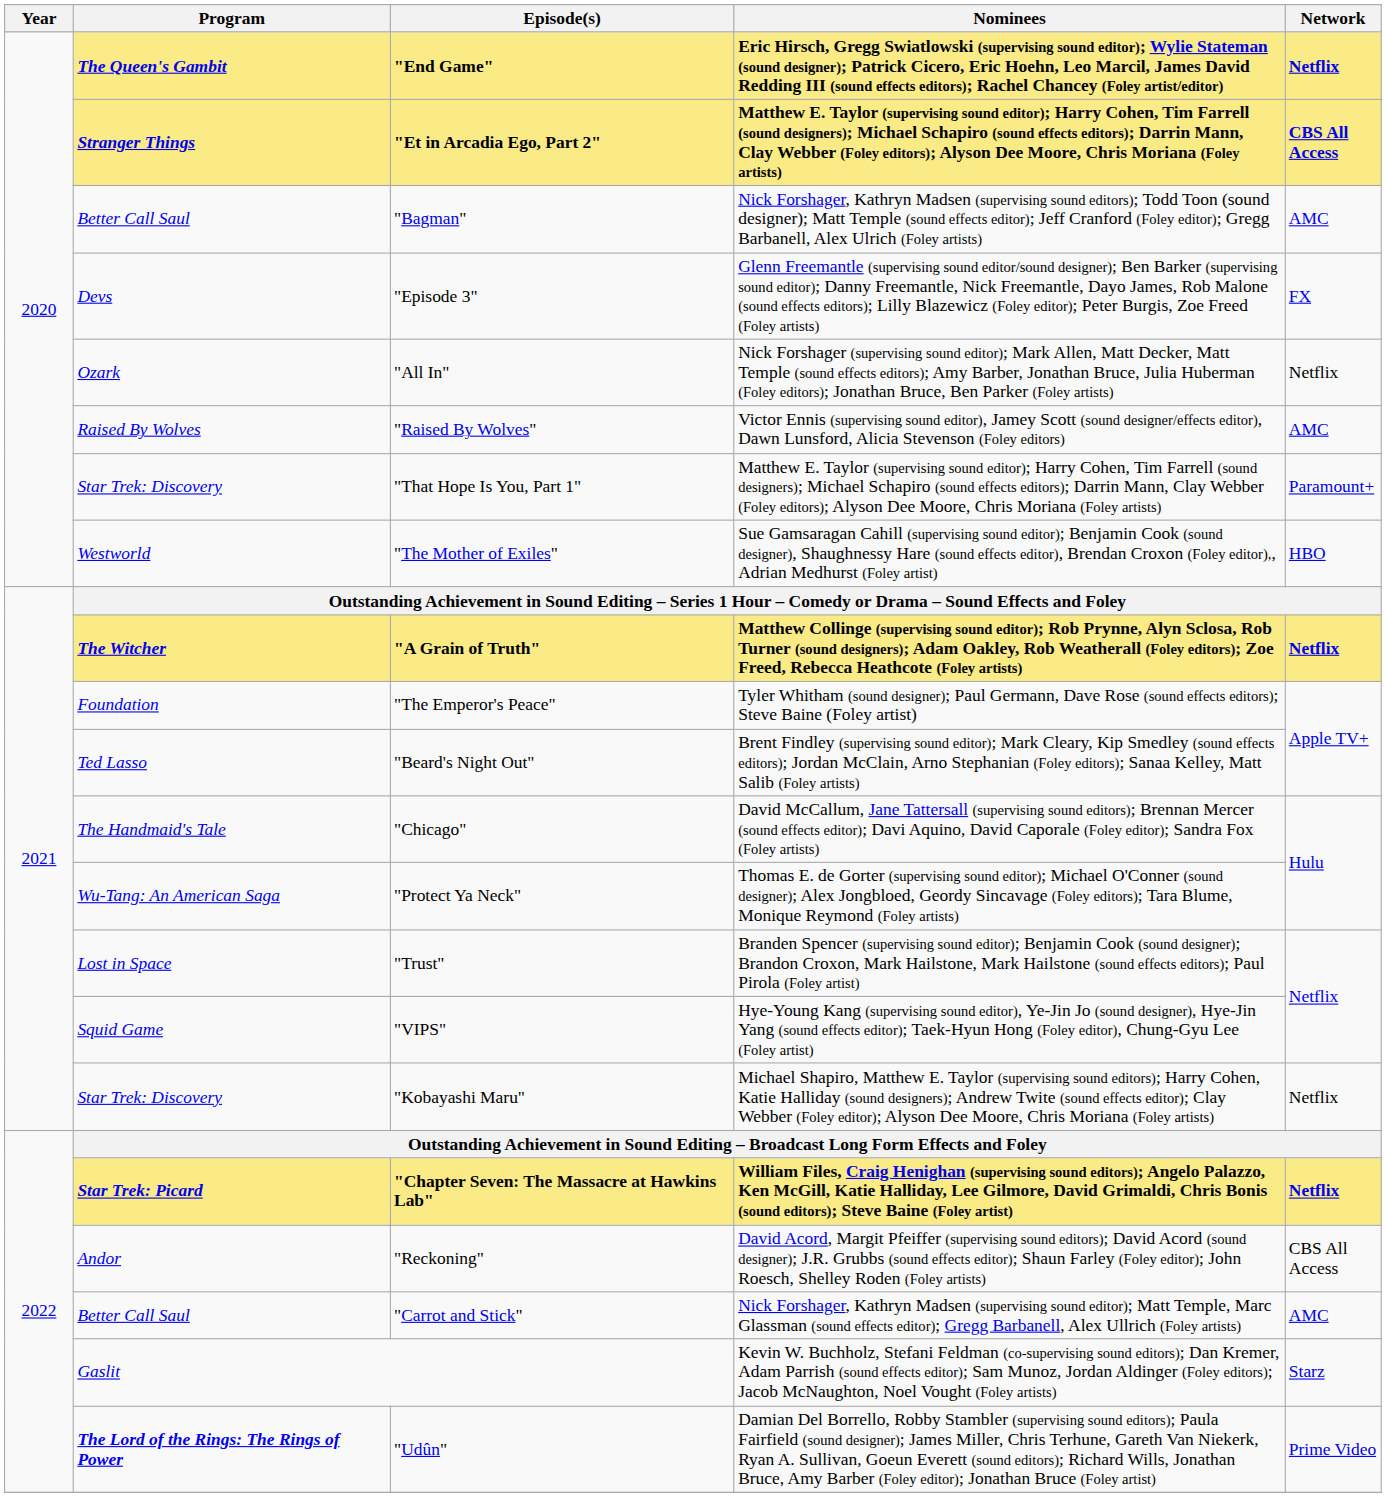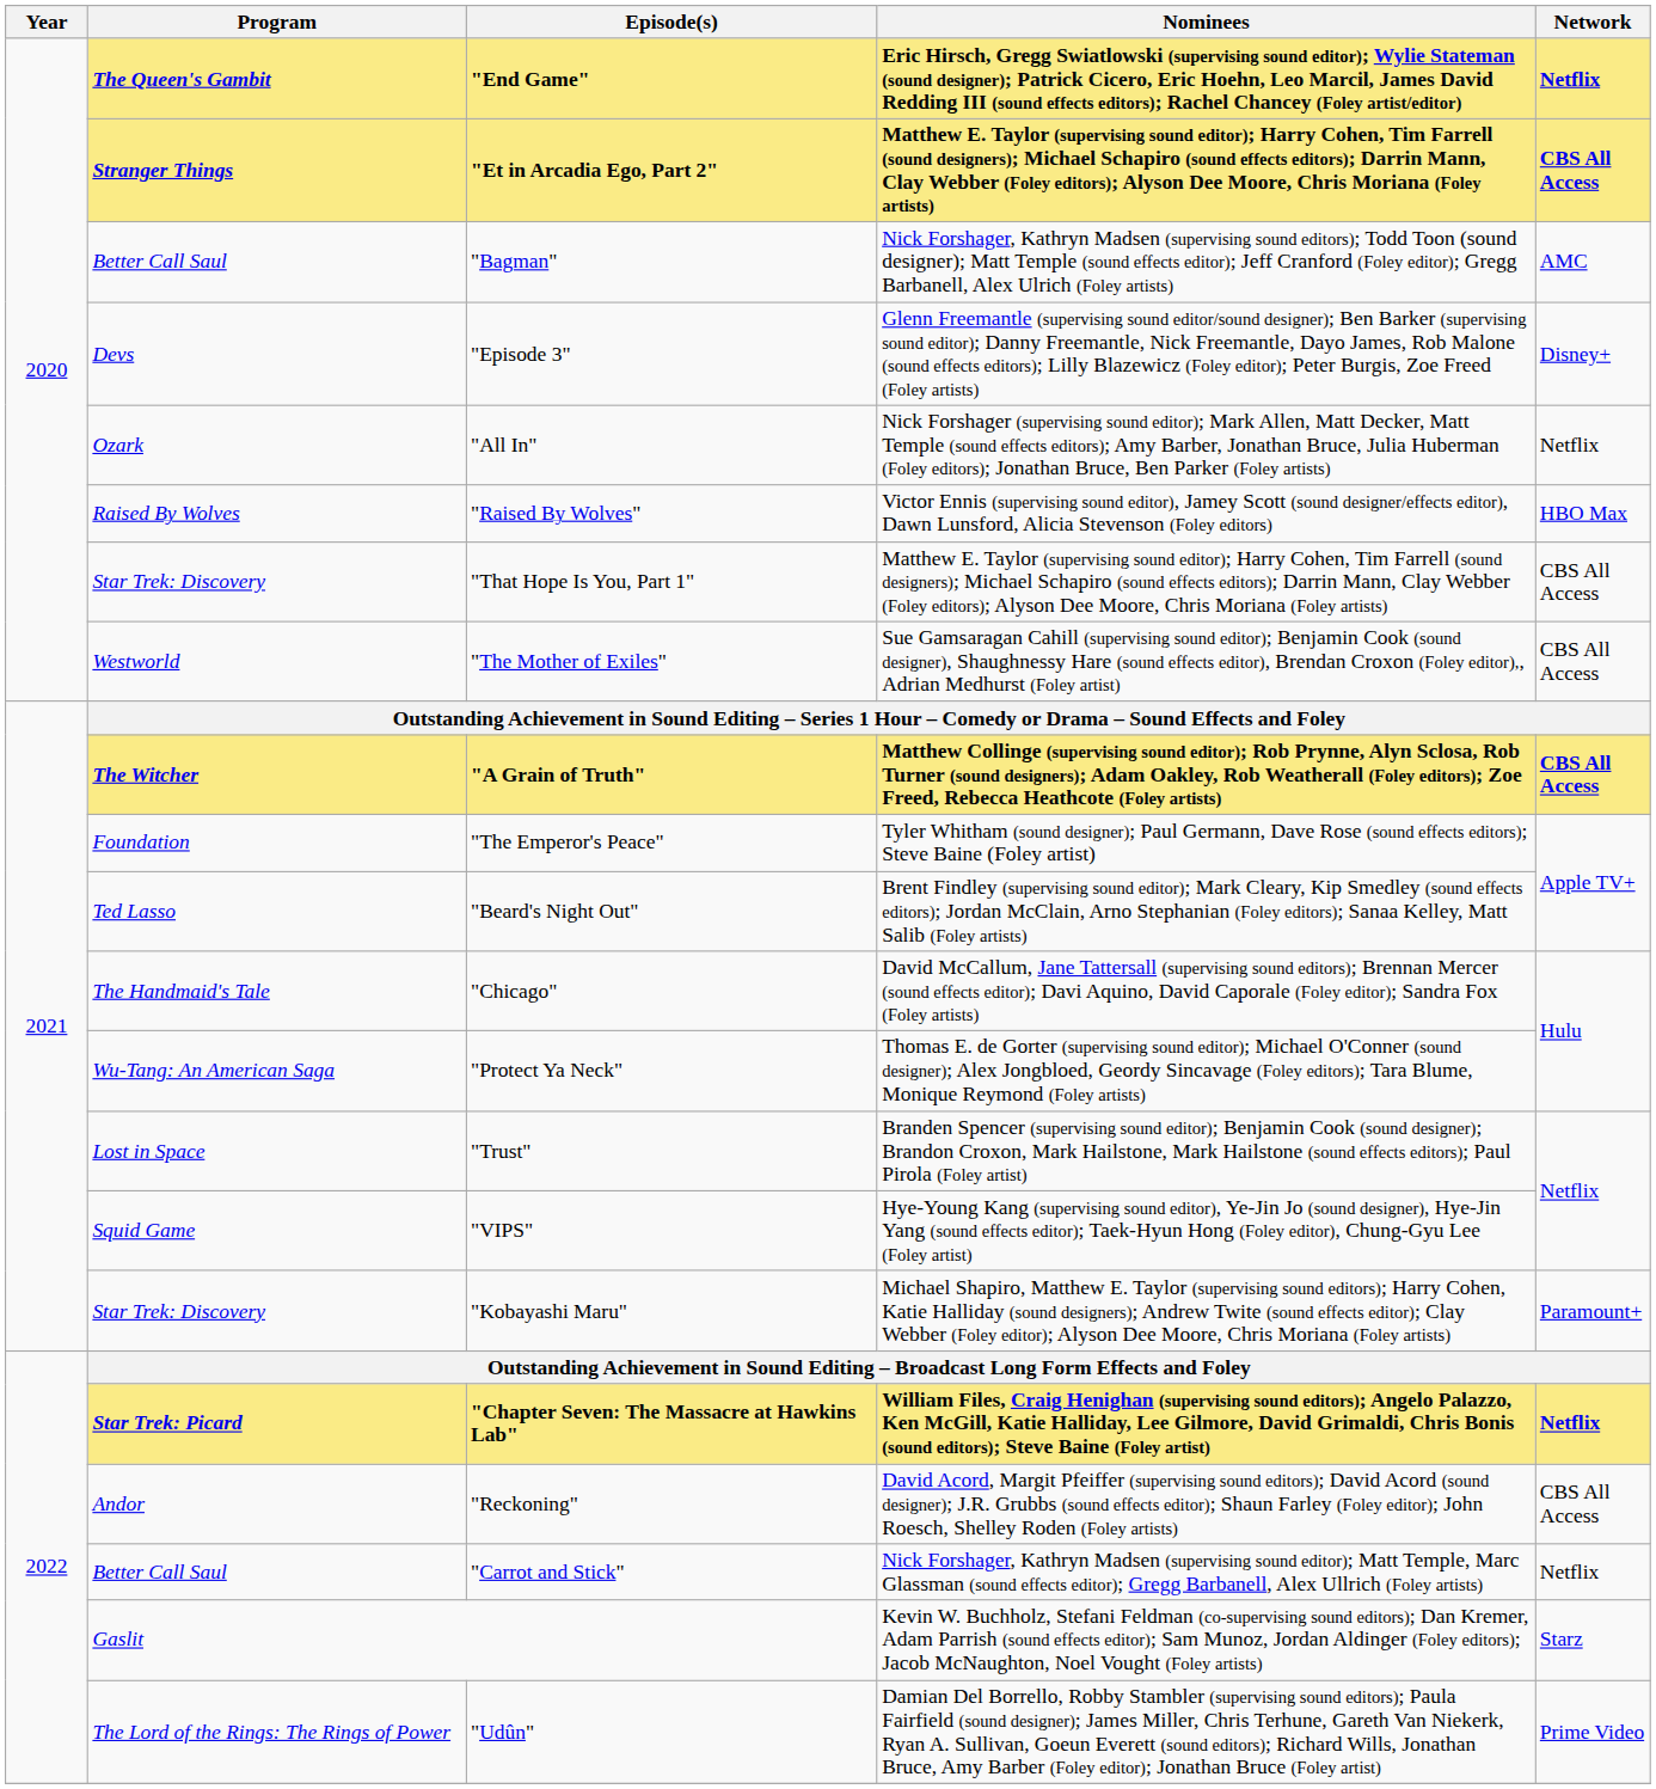"Episode 3" | Network: FX -> Disney+
"Raised By Wolves" | Network: AMC -> HBO Max
"That Hope Is You, Part 1" | Network: Paramount+ -> CBS All Access
"The Mother of Exiles" | Network: HBO -> CBS All Access
"A Grain of Truth" | Network: Netflix -> CBS All Access
"Kobayashi Maru" | Network: Netflix -> Paramount+
"Carrot and Stick" | Network: AMC -> Netflix
"Udûn" | Program: bold -> normal
